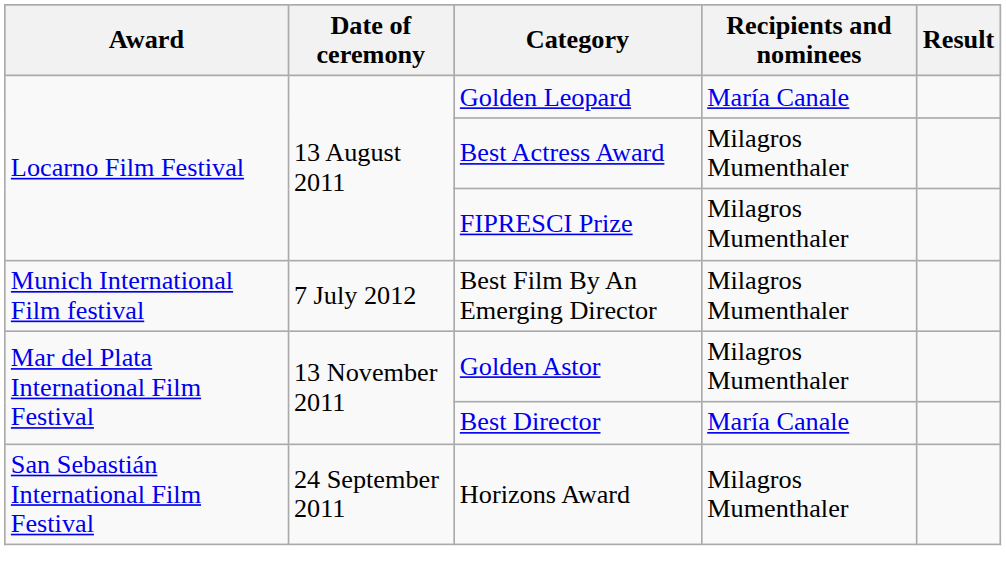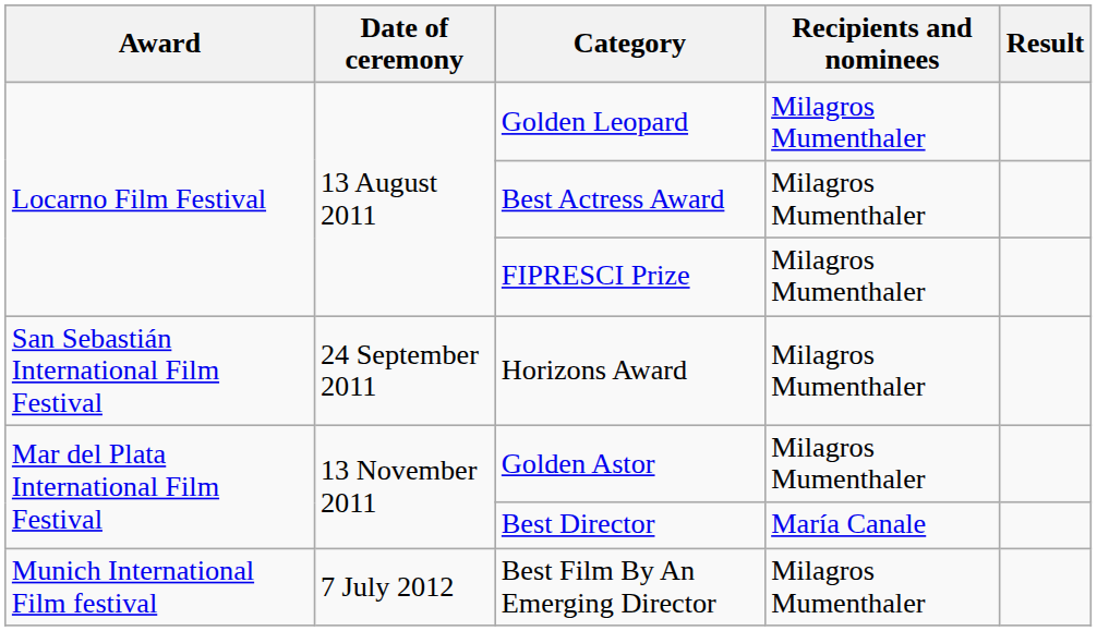Golden Leopard | Recipients and nominees: María Canale -> Milagros Mumenthaler
rows swapped: Horizons Award <-> Best Film By An Emerging Director
